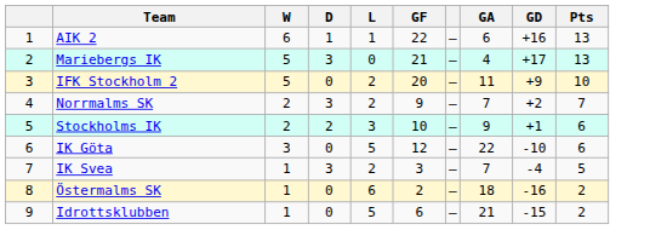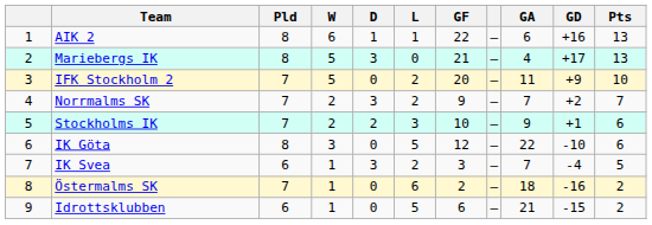+ column: Pld | 8 | 8 | 7 | 7 | 7 | 8 | 6 | 7 | 6
